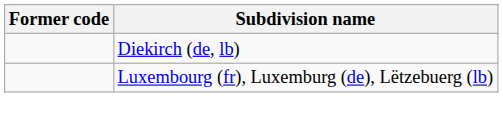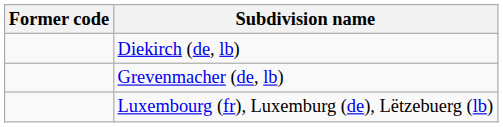+ row: Grevenmacher (de, lb)
